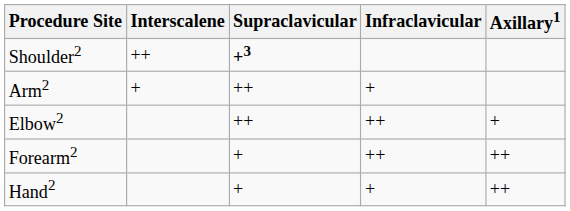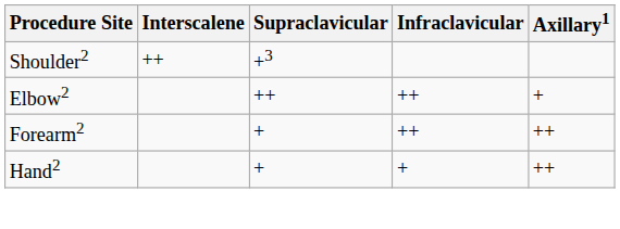Shoulder2 | Supraclavicular: bold -> normal
- row: Arm2 | + | ++ | +
